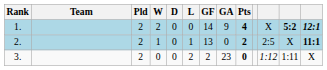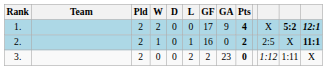1. | GF: 14 -> 17
2. | GF: 13 -> 16
